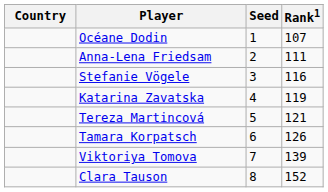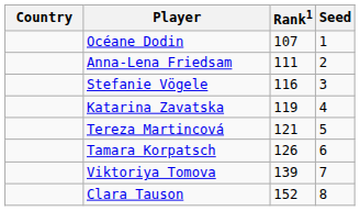columns swapped: Rank1 <-> Seed
